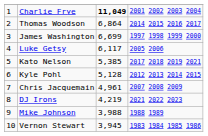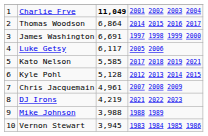James Washington | column 3: 6,699 -> 6,691
Kato Nelson | column 3: 5,385 -> 5,585
